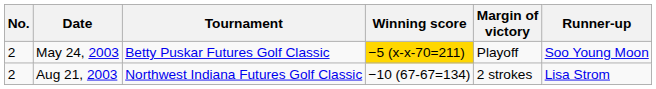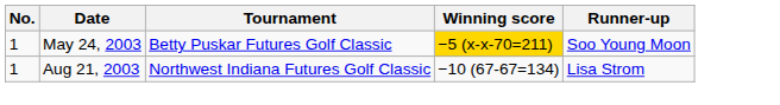- column: Margin of victory | Playoff | 2 strokes
May 24, 2003 | No.: 2 -> 1
Aug 21, 2003 | No.: 2 -> 1
